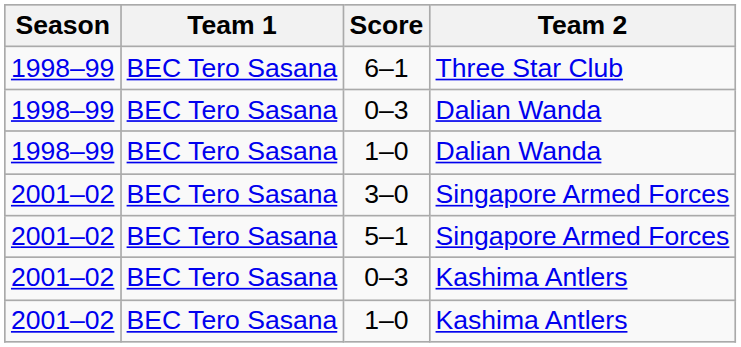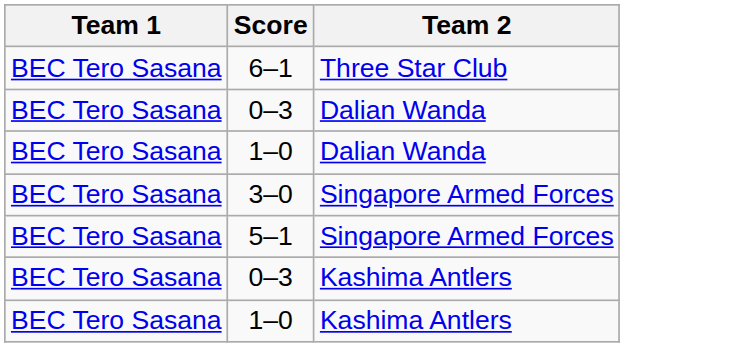- column: Season | 1998–99 | 1998–99 | 1998–99 | 2001–02 | 2001–02 | 2001–02 | 2001–02
